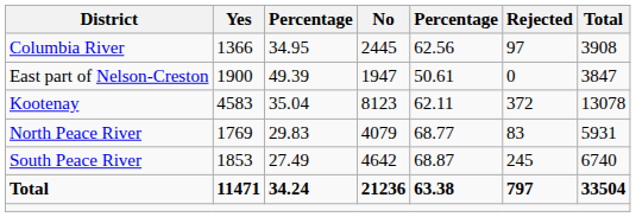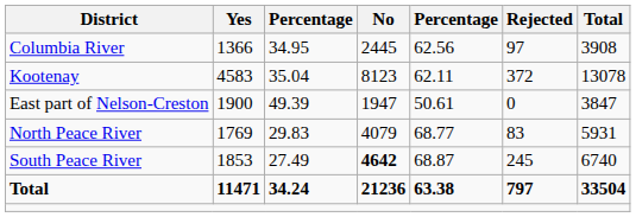rows swapped: Kootenay <-> East part of Nelson-Creston
South Peace River | No: normal -> bold
